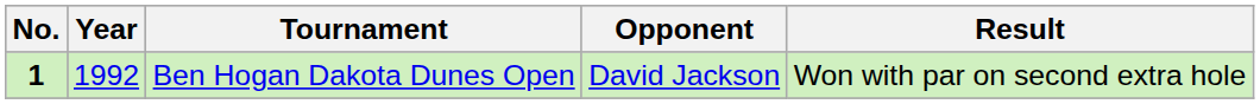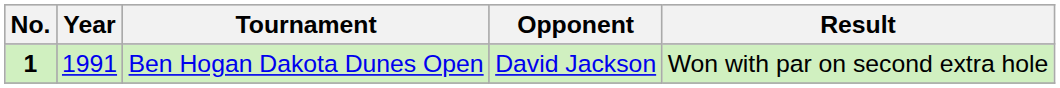Ben Hogan Dakota Dunes Open | Year: 1992 -> 1991
